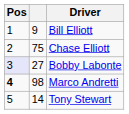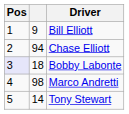Chase Elliott | column 2: 75 -> 94
Bobby Labonte | column 2: 27 -> 18
Marco Andretti | Pos: bold -> normal
